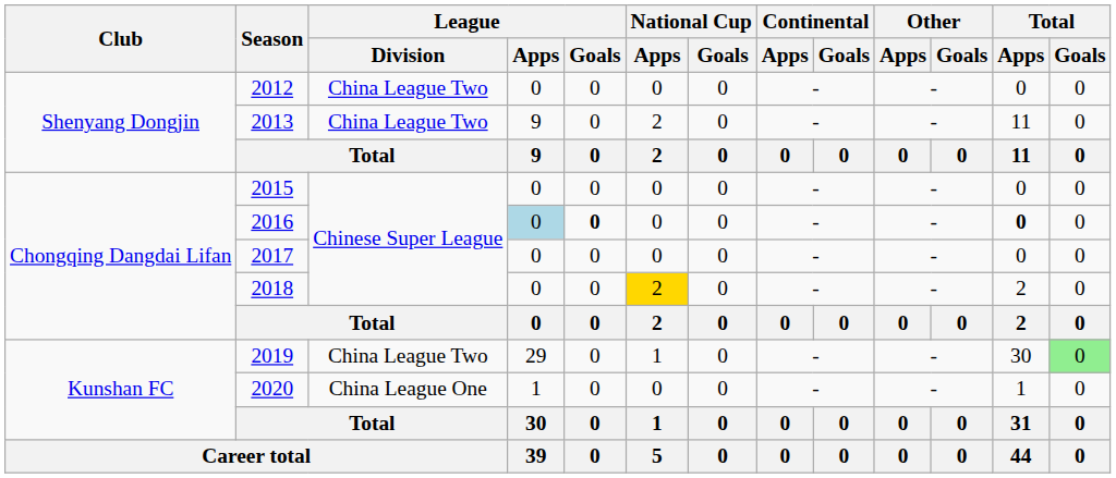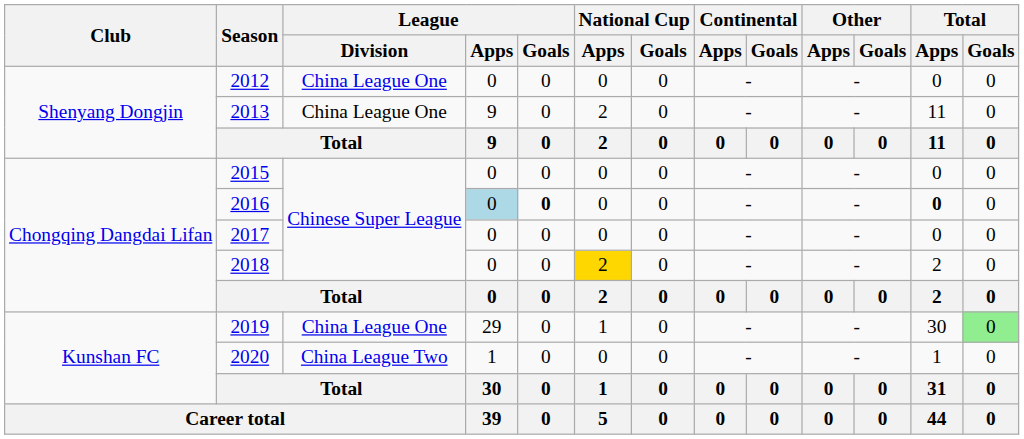2012 | League / Division: China League Two -> China League One
2013 | League / Division: China League Two -> China League One
2019 | League / Division: China League Two -> China League One
2020 | League / Division: China League One -> China League Two
